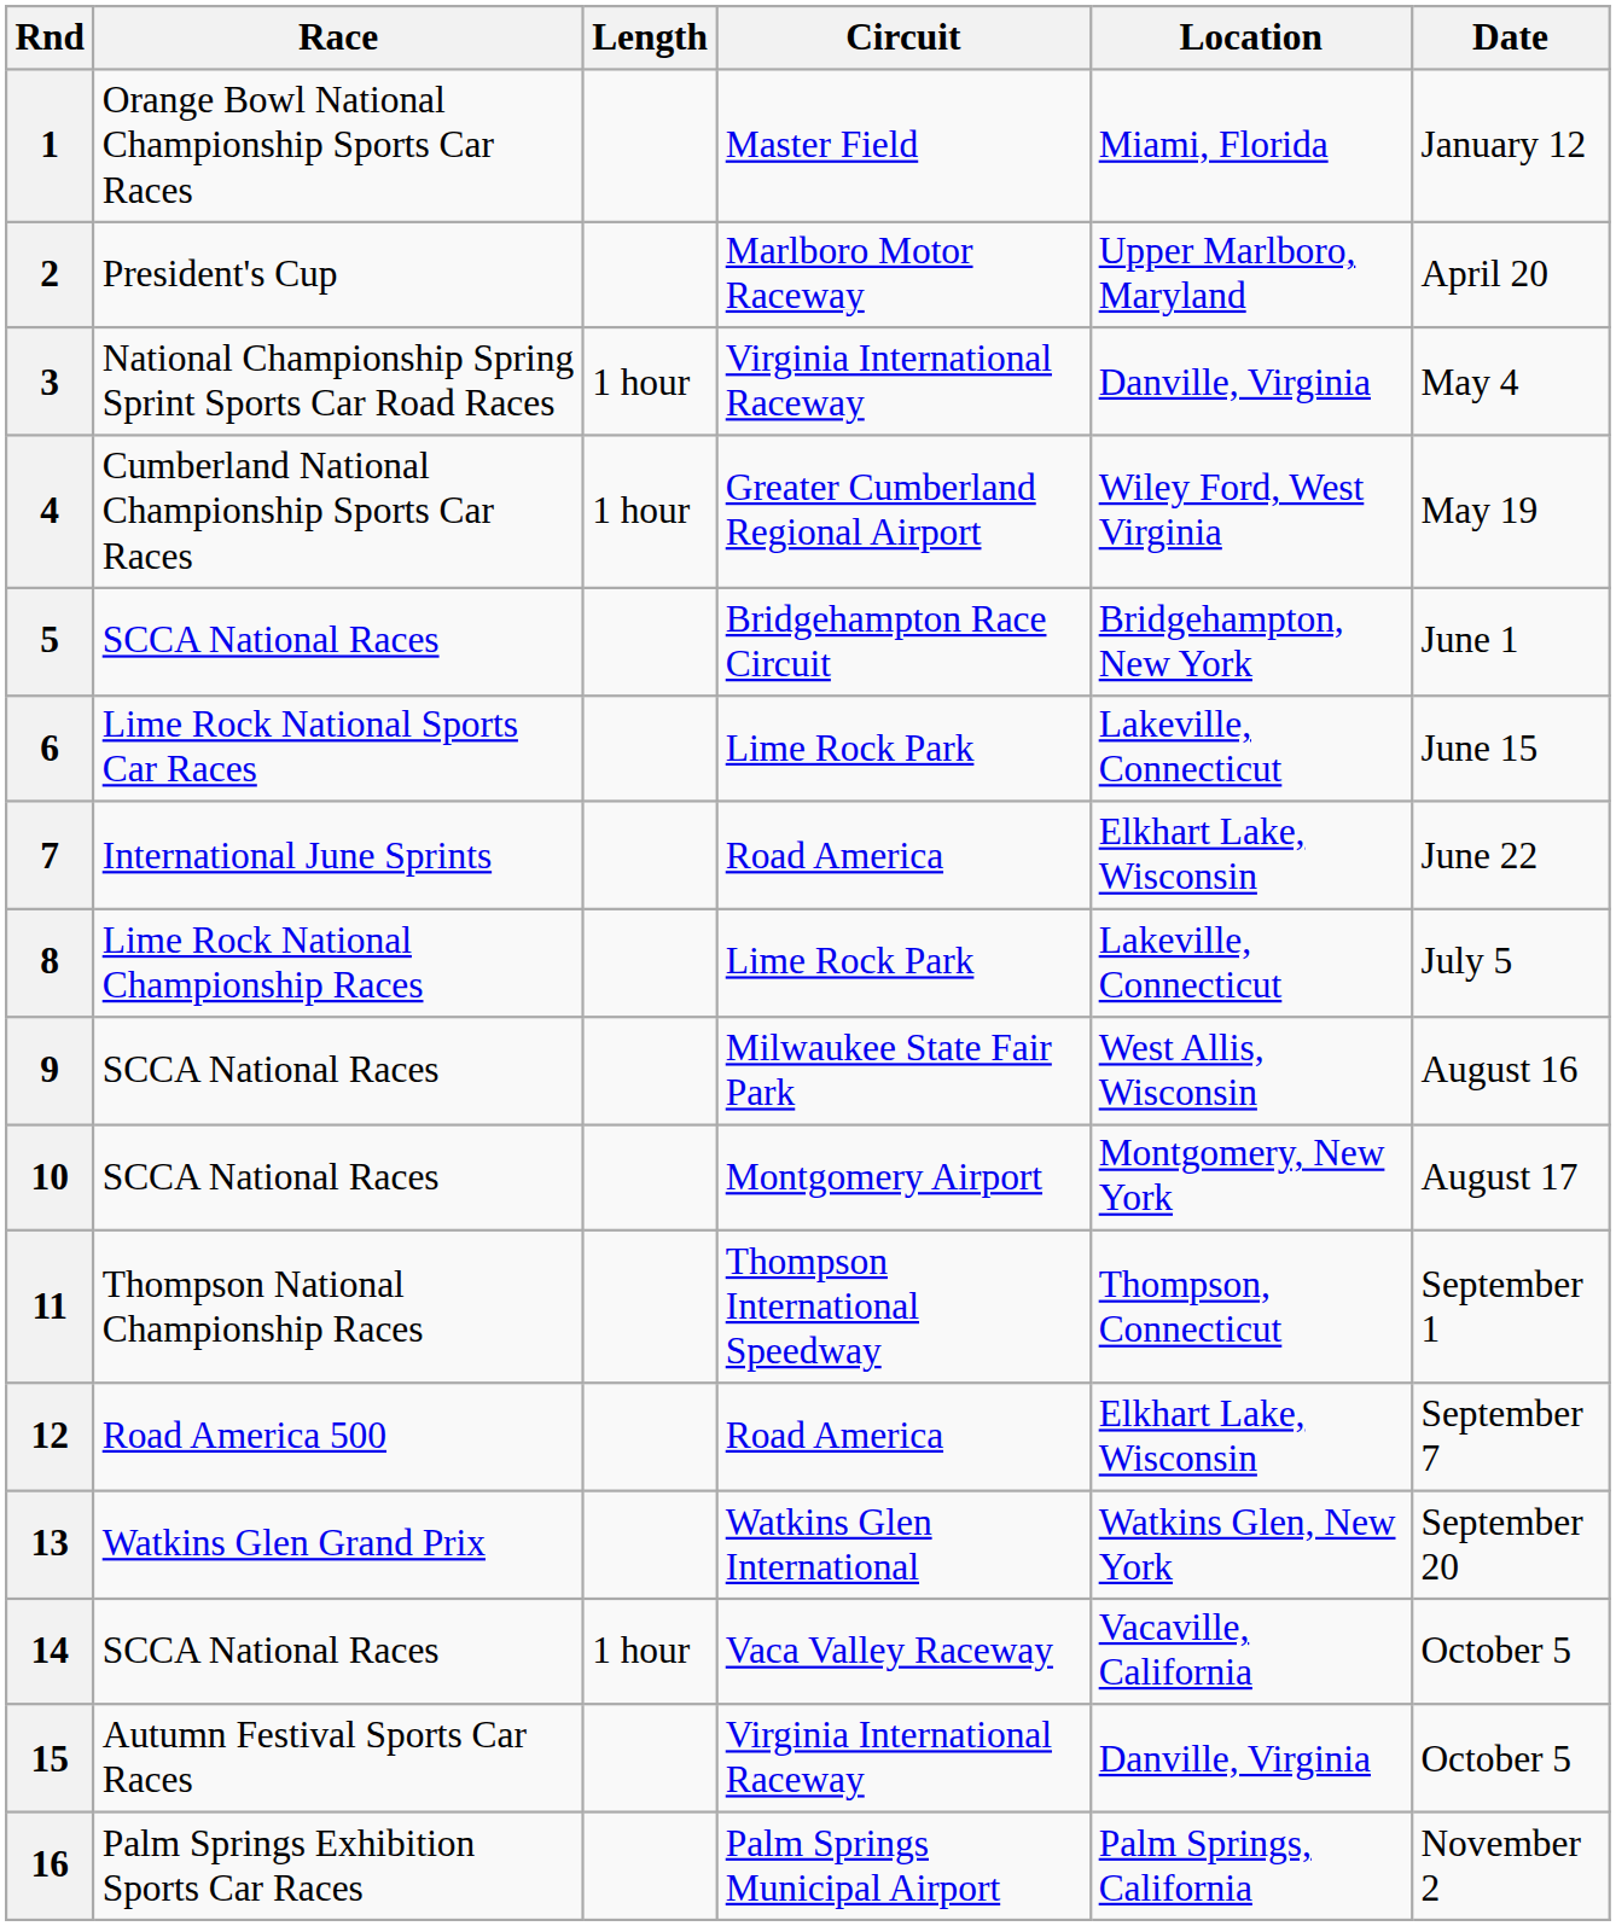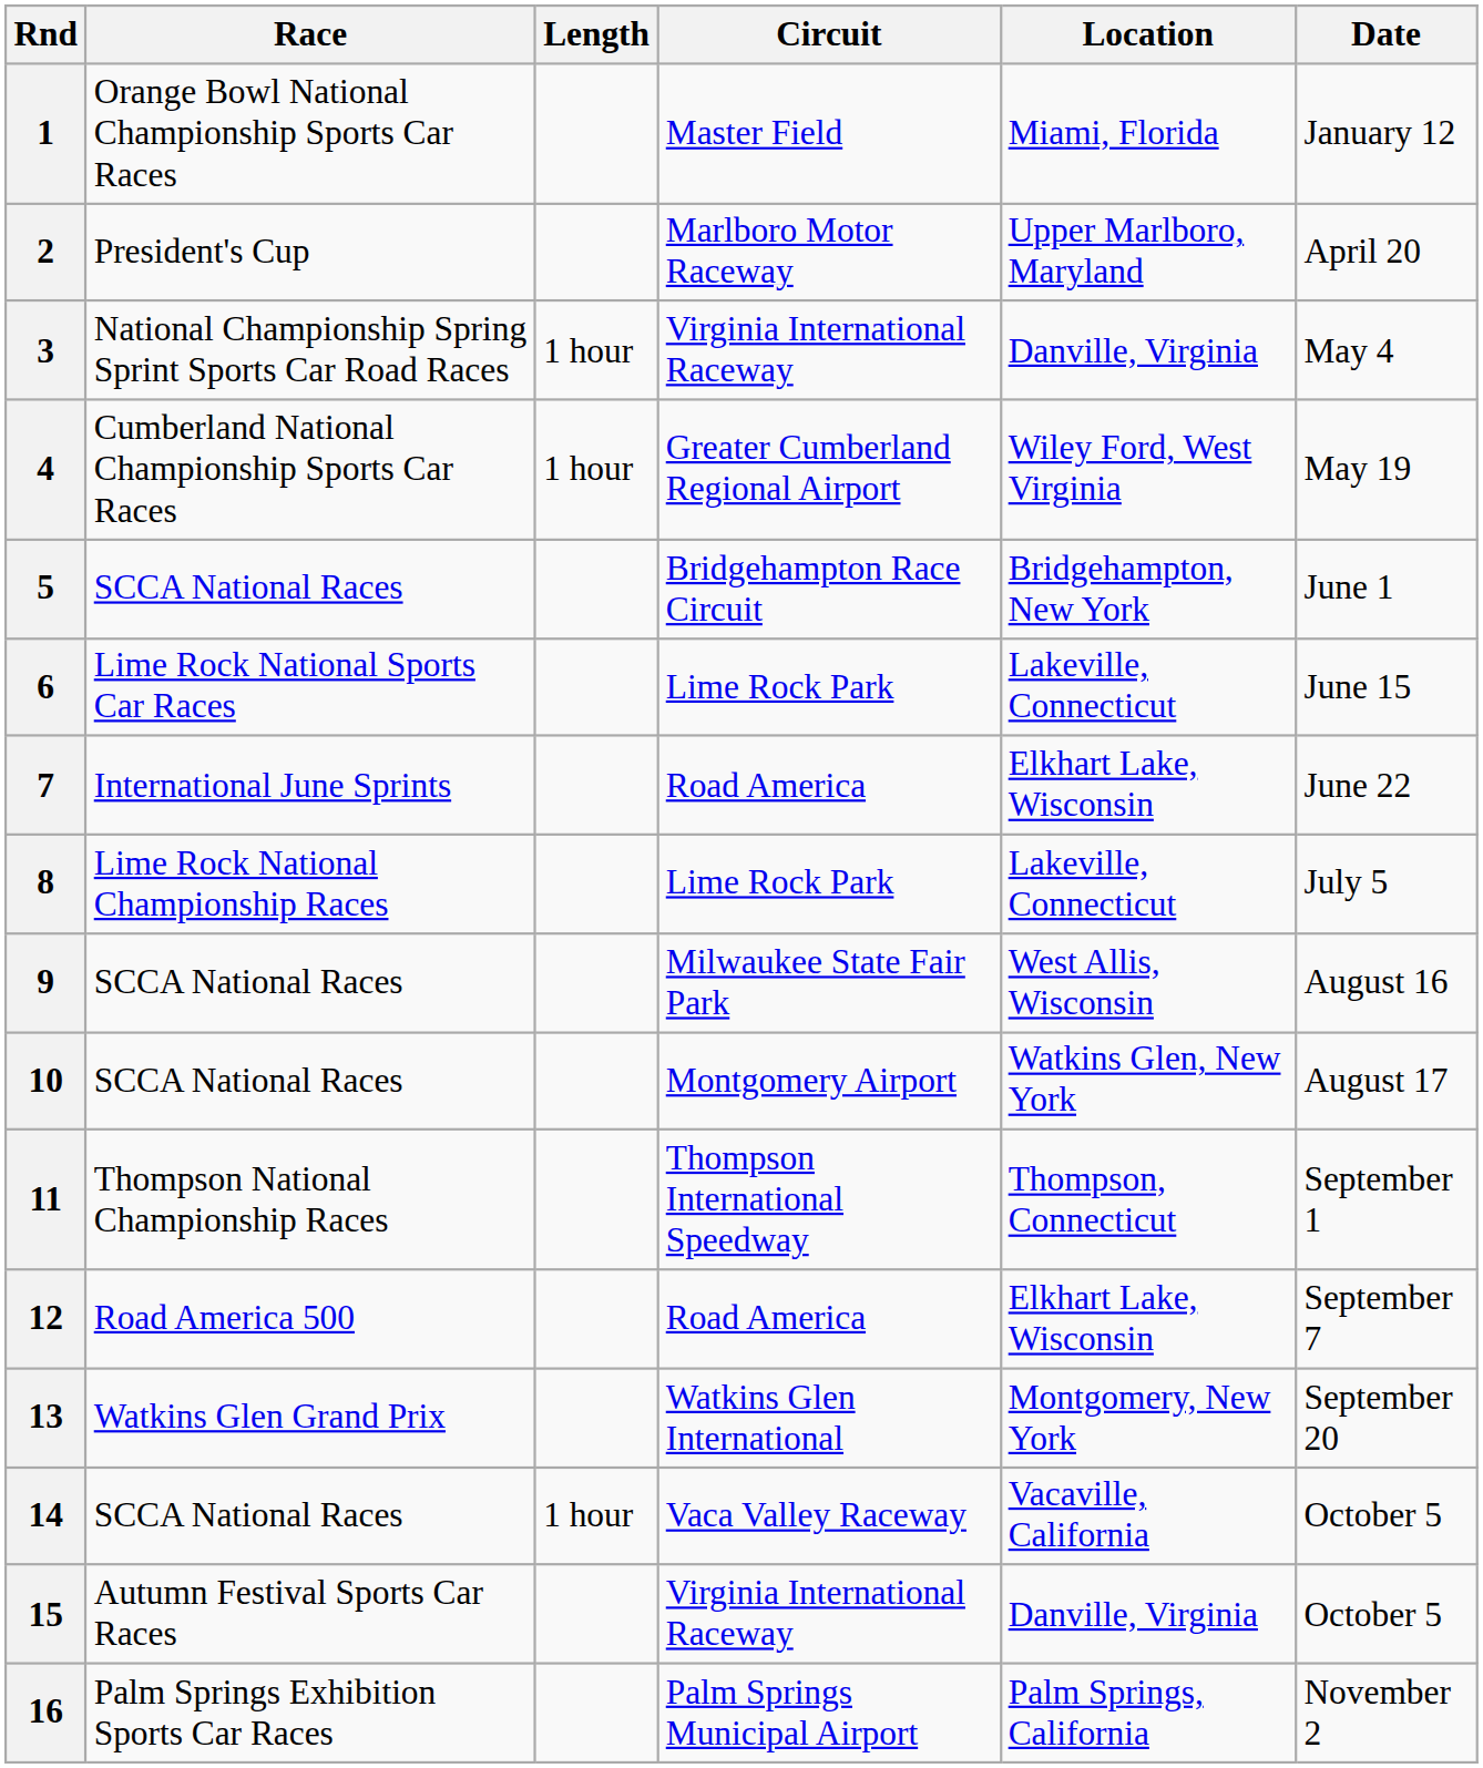10 | Location: Montgomery, New York -> Watkins Glen, New York
13 | Location: Watkins Glen, New York -> Montgomery, New York
